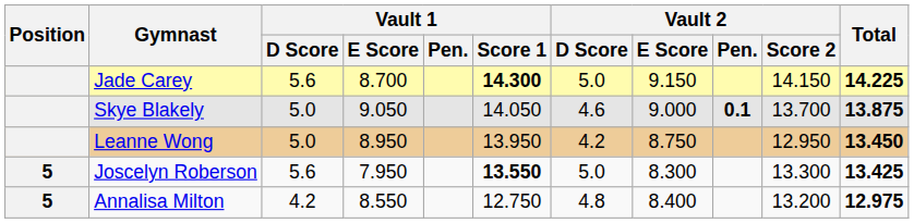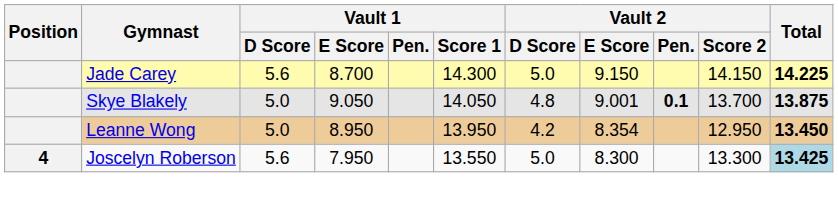Jade Carey | Vault 1 / Score 1: bold -> normal
Skye Blakely | Vault 2 / D Score: 4.6 -> 4.8
Skye Blakely | Vault 2 / E Score: 9.000 -> 9.001
Leanne Wong | Vault 2 / E Score: 8.750 -> 8.354
Joscelyn Roberson | Position: 5 -> 4
Joscelyn Roberson | Vault 1 / Score 1: bold -> normal
Joscelyn Roberson | Total: no background -> lightblue background
- row: 5 | Annalisa Milton | 4.2 | 8.550 | 12.750 | 4.8 | 8.400 | 13.200 | 12.975
